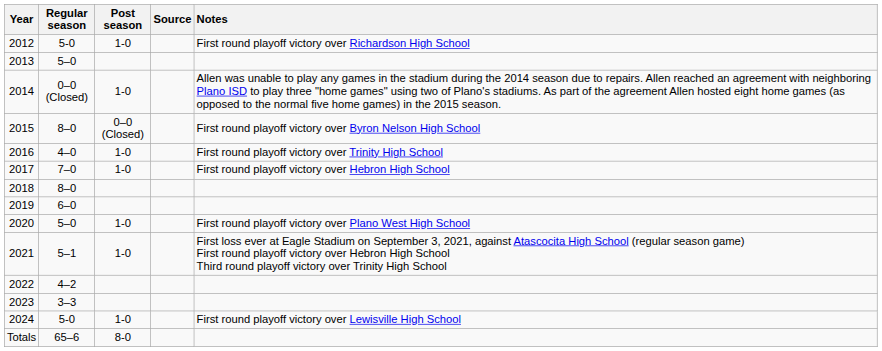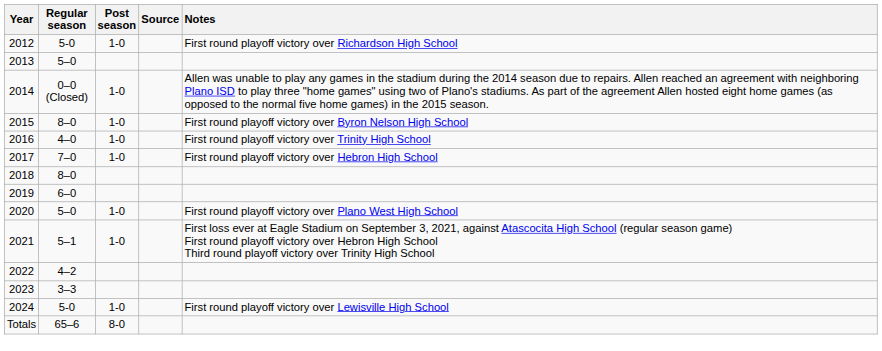2015 | Post season: 0–0 (Closed) -> 1-0
